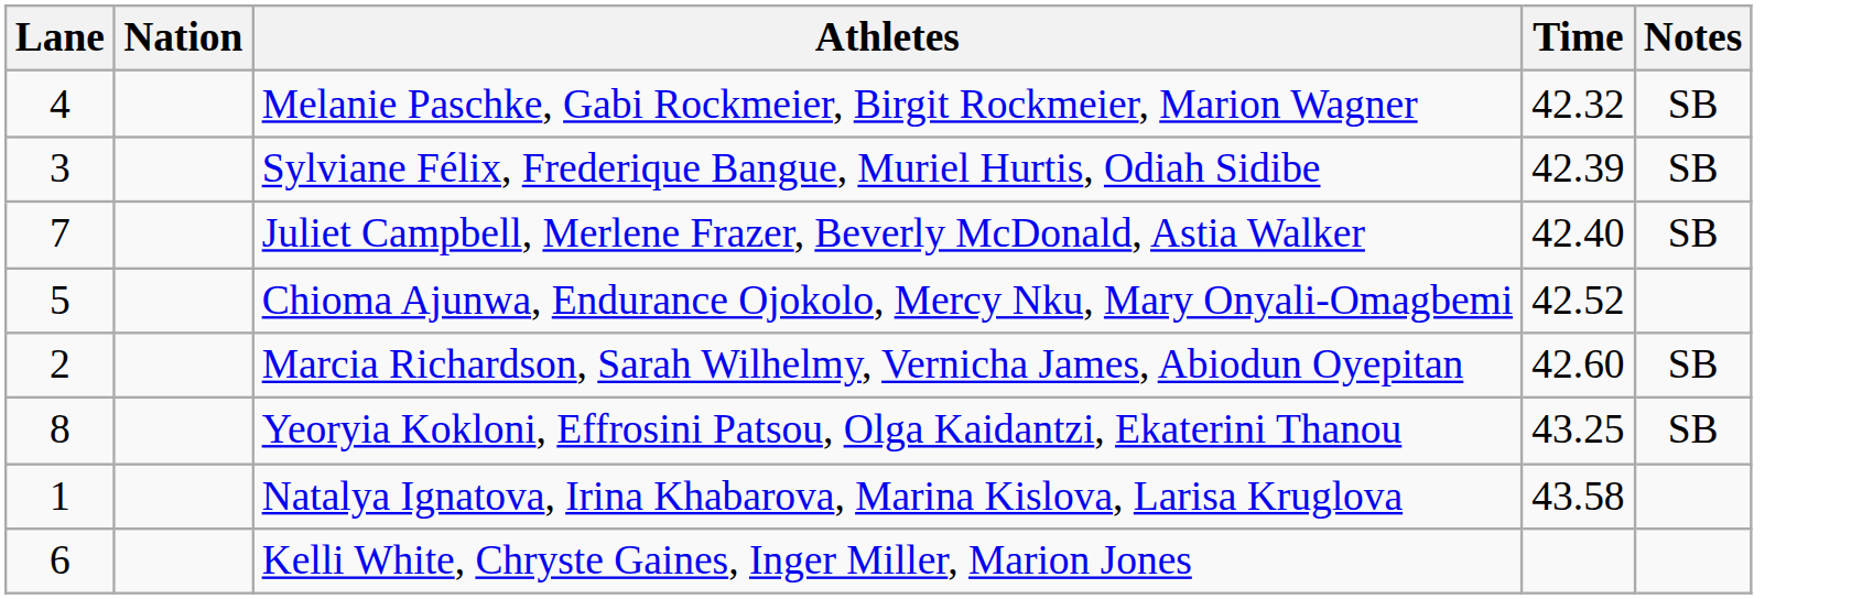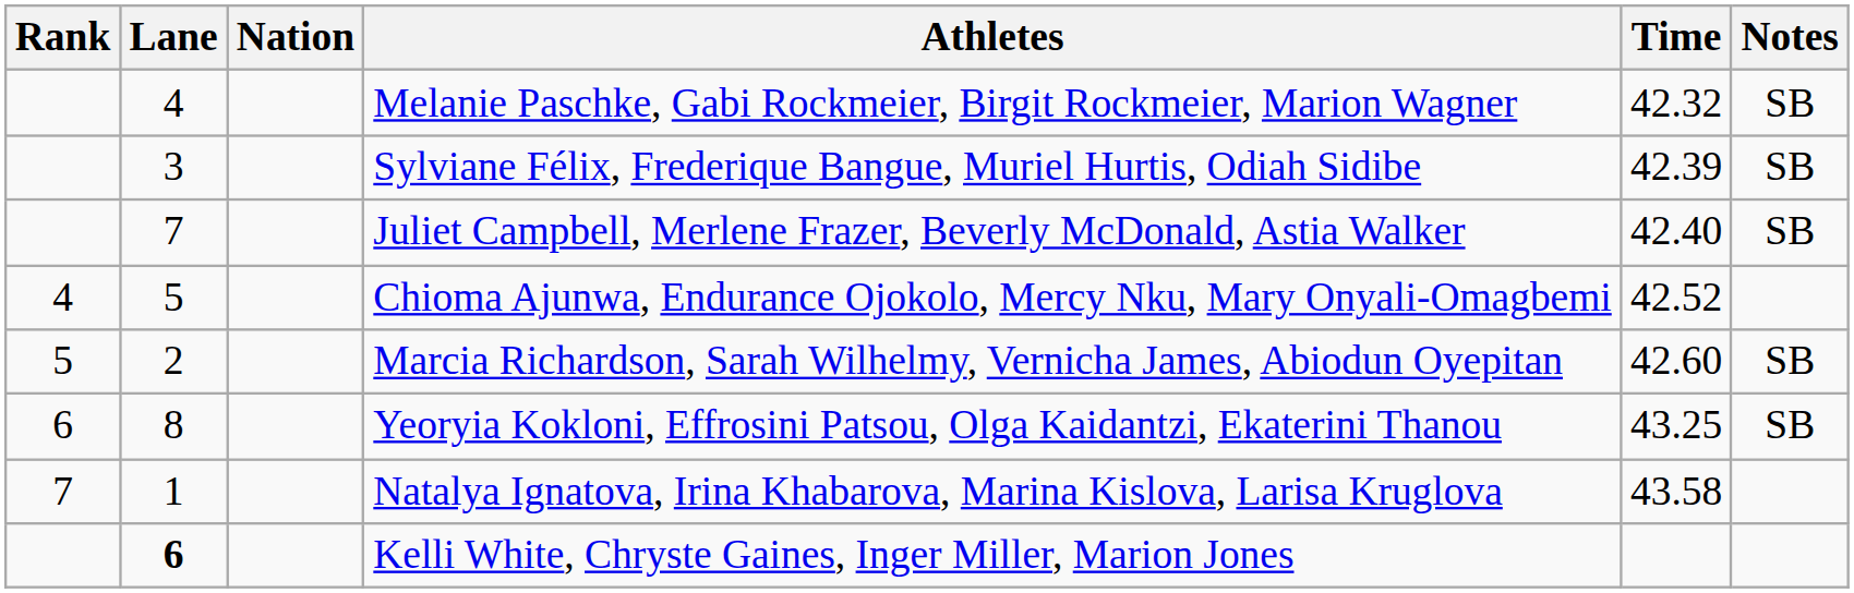+ column: Rank | 4 | 5 | 6 | 7
Kelli White, Chryste Gaines, Inger Miller, Marion Jones | Lane: normal -> bold
